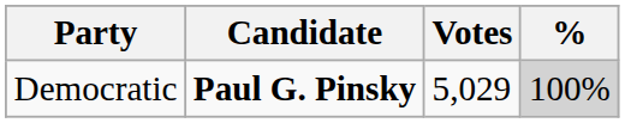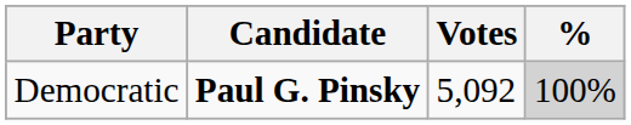Democratic | Votes: 5,029 -> 5,092
